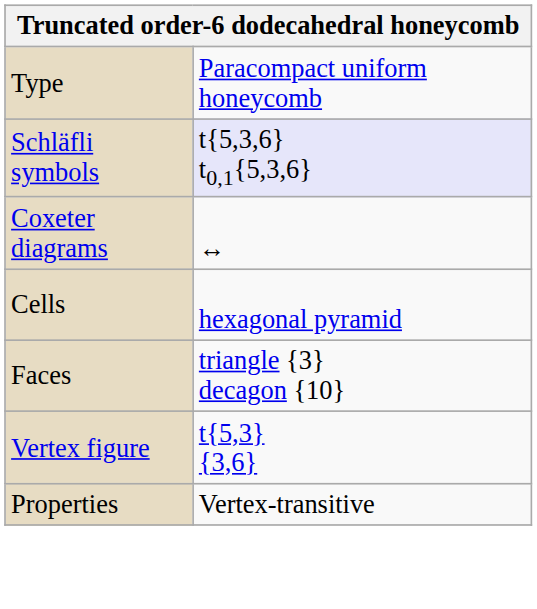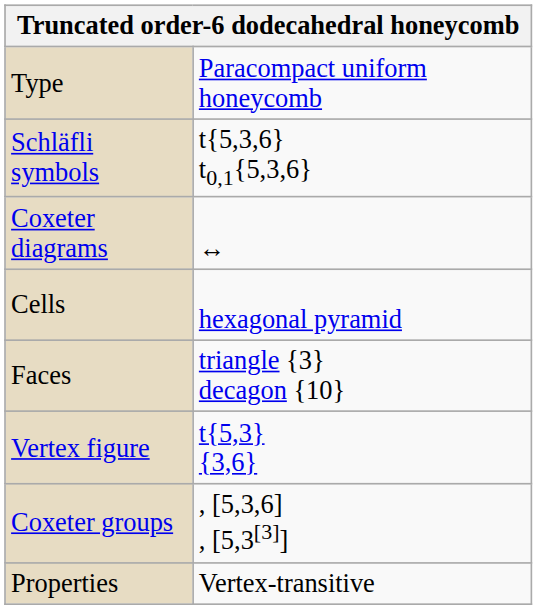Schläfli symbols | column 2: lavender background -> no background
+ row: Coxeter groups | , [5,3,6] , [5,3[3]]
